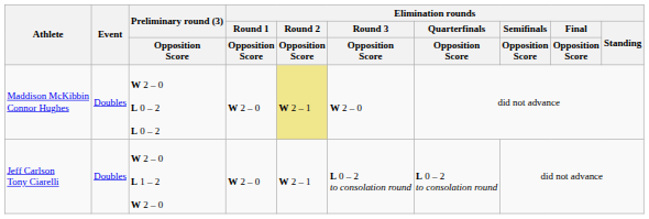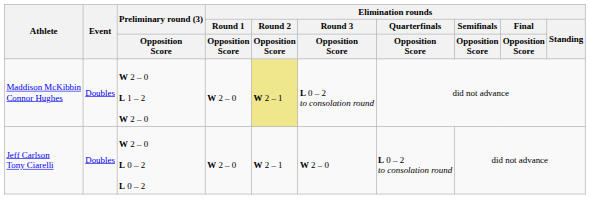Maddison McKibbin Connor Hughes | Preliminary round (3) / Opposition Score: W 2 – 0 L 0 – 2 L 0 – 2 -> W 2 – 0 L 1 – 2 W 2 – 0
Maddison McKibbin Connor Hughes | Elimination rounds / Round 3 / Opposition Score: W 2 – 0 -> L 0 – 2 to consolation round
Jeff Carlson Tony Ciarelli | Preliminary round (3) / Opposition Score: W 2 – 0 L 1 – 2 W 2 – 0 -> W 2 – 0 L 0 – 2 L 0 – 2
Jeff Carlson Tony Ciarelli | Elimination rounds / Round 3 / Opposition Score: L 0 – 2 to consolation round -> W 2 – 0
